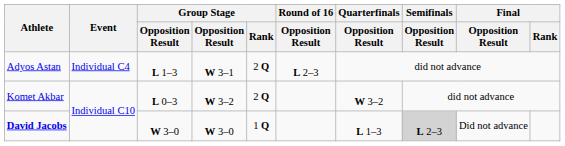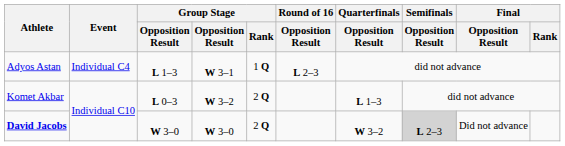Adyos Astan | Group Stage / Rank: 2 Q -> 1 Q
Komet Akbar | Quarterfinals / Opposition Result: W 3–2 -> L 1–3
David Jacobs | Group Stage / Rank: 1 Q -> 2 Q
David Jacobs | Quarterfinals / Opposition Result: L 1–3 -> W 3–2
